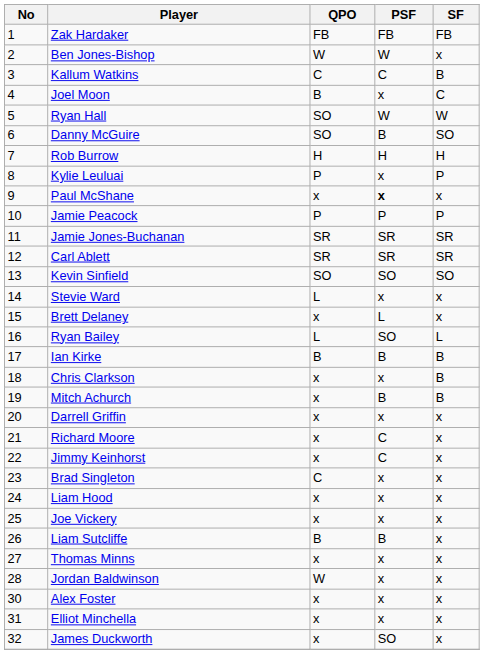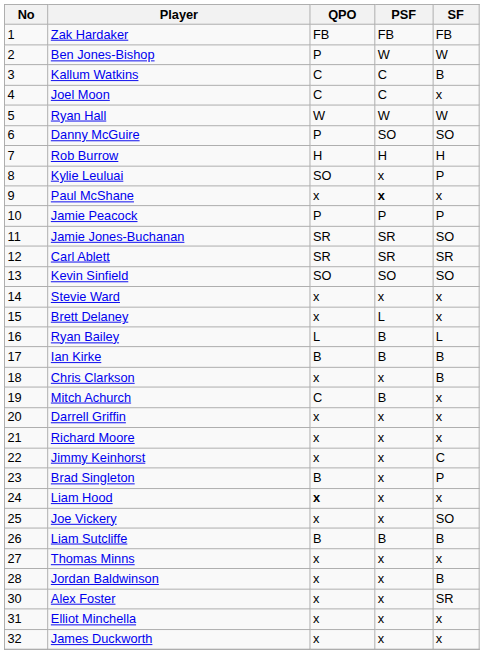Ben Jones-Bishop | QPO: W -> P
Ben Jones-Bishop | SF: x -> W
Joel Moon | QPO: B -> C
Joel Moon | PSF: x -> C
Joel Moon | SF: C -> x
Ryan Hall | QPO: SO -> W
Danny McGuire | QPO: SO -> P
Danny McGuire | PSF: B -> SO
Kylie Leuluai | QPO: P -> SO
Jamie Jones-Buchanan | SF: SR -> SO
Stevie Ward | QPO: L -> x
Ryan Bailey | PSF: SO -> B
Mitch Achurch | QPO: x -> C
Mitch Achurch | SF: B -> x
Richard Moore | PSF: C -> x
Jimmy Keinhorst | PSF: C -> x
Jimmy Keinhorst | SF: x -> C
Brad Singleton | QPO: C -> B
Brad Singleton | SF: x -> P
Liam Hood | QPO: normal -> bold
Joe Vickery | SF: x -> SO
Liam Sutcliffe | SF: x -> B
Jordan Baldwinson | QPO: W -> x
Jordan Baldwinson | SF: x -> B
Alex Foster | SF: x -> SR
James Duckworth | PSF: SO -> x
